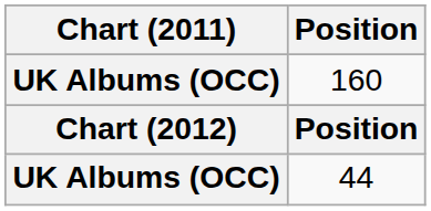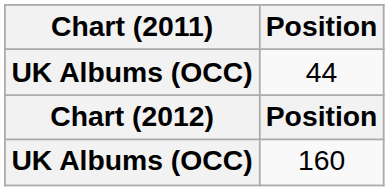rows swapped: 44 <-> 160
